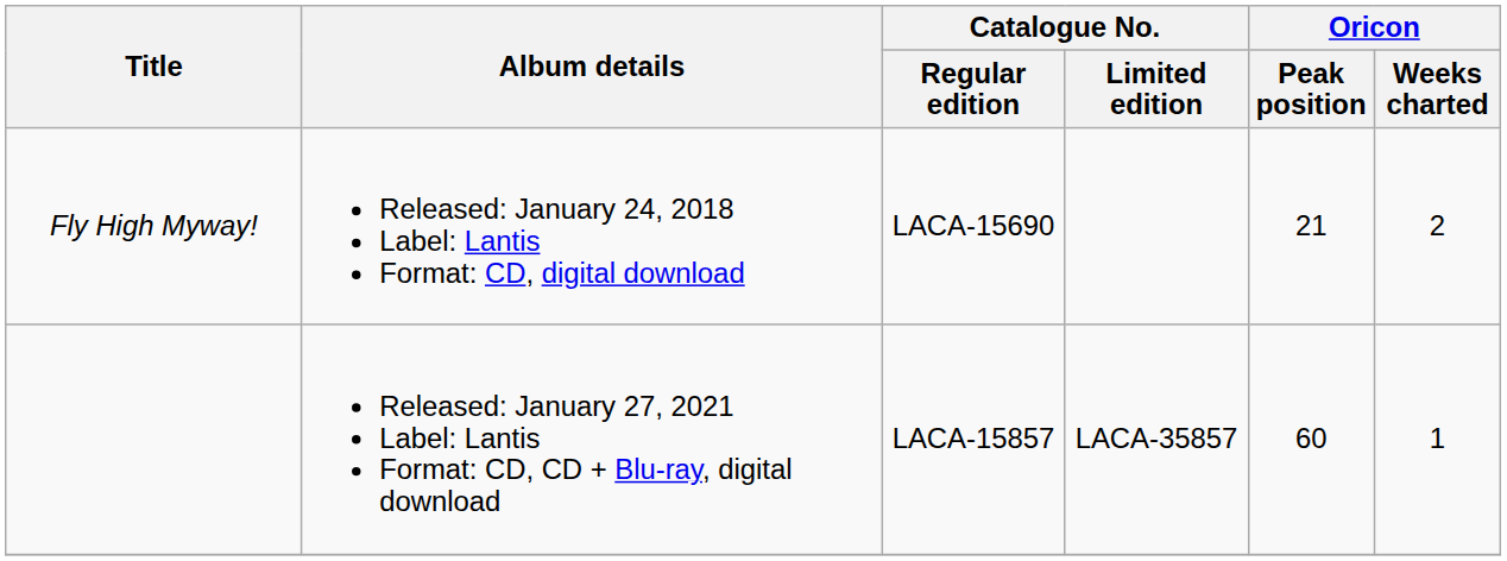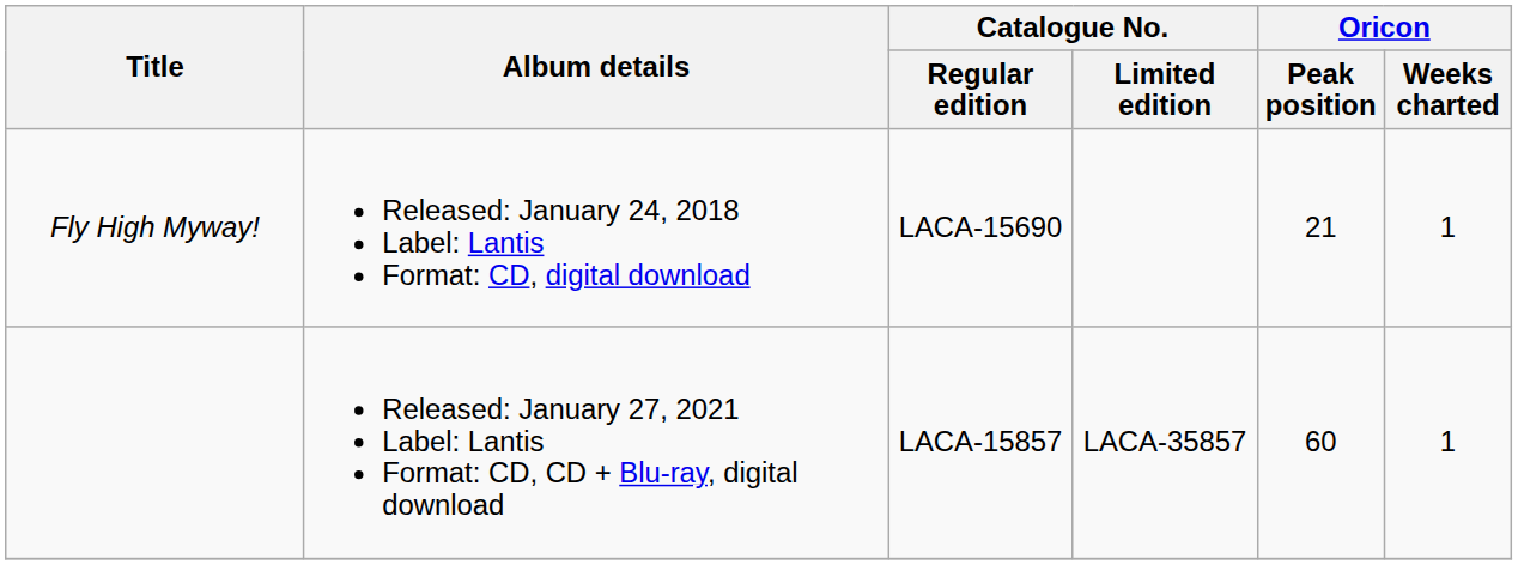Fly High Myway! | Oricon / Weeks charted: 2 -> 1
